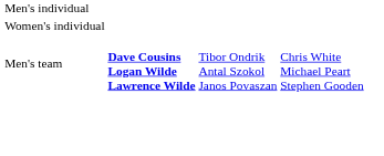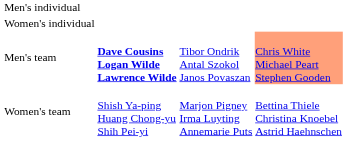Men's team | column 4: no background -> lightsalmon background
+ row: Women's team | Shish Ya-ping Huang Chong-yu Shih Pei-yi | Marjon Pigney Irma Luyting Annemarie Puts | Bettina Thiele Christina Knoebel Astrid Haehnschen
